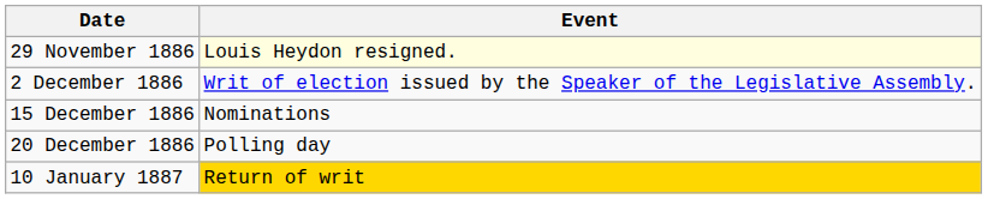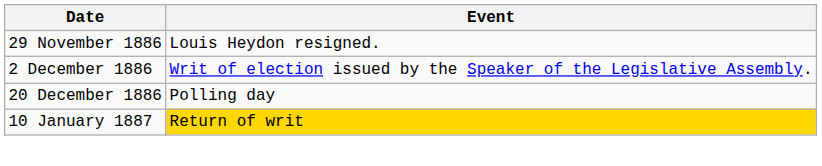29 November 1886 | Event: lightyellow background -> no background
- row: 15 December 1886 | Nominations
